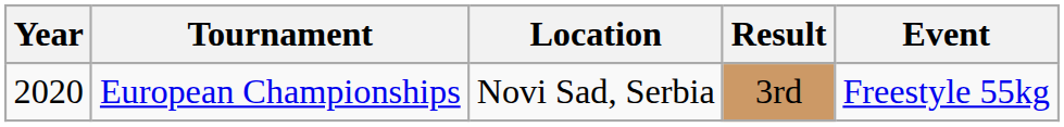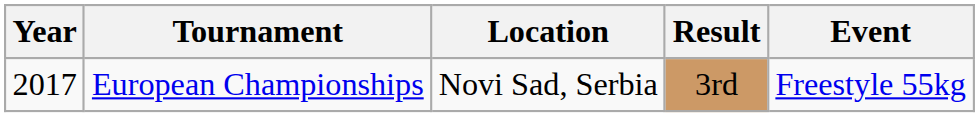European Championships | Year: 2020 -> 2017
